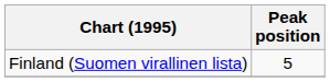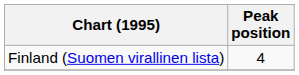Finland (Suomen virallinen lista) | Peak position: 5 -> 4
